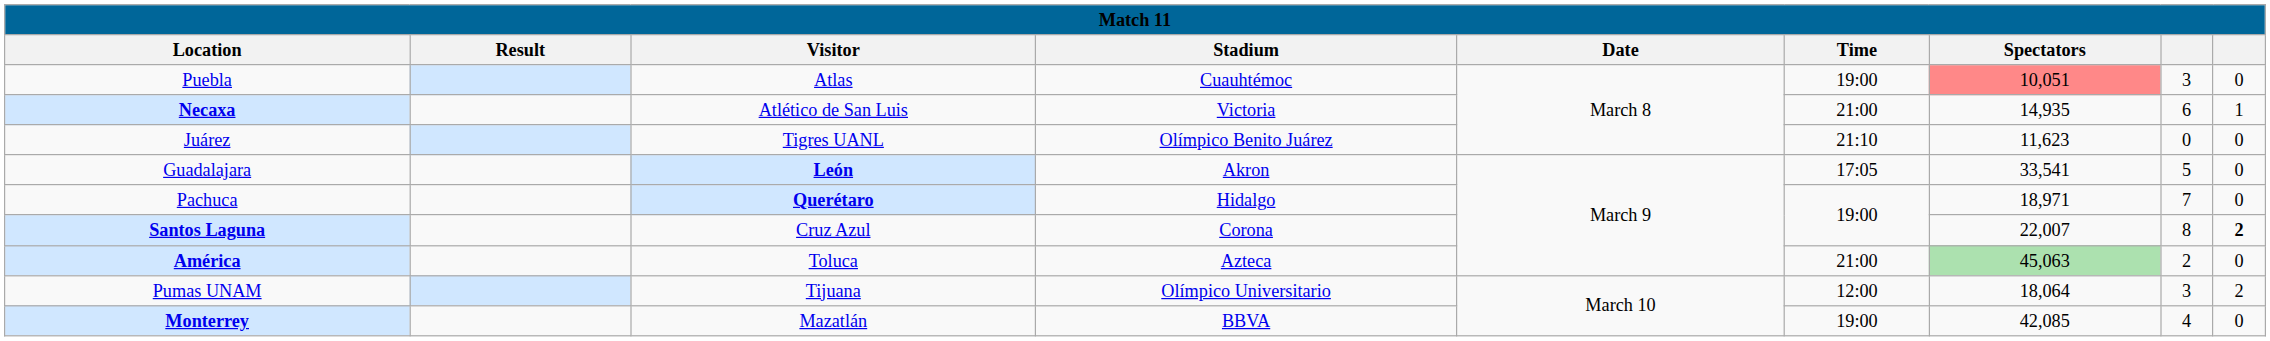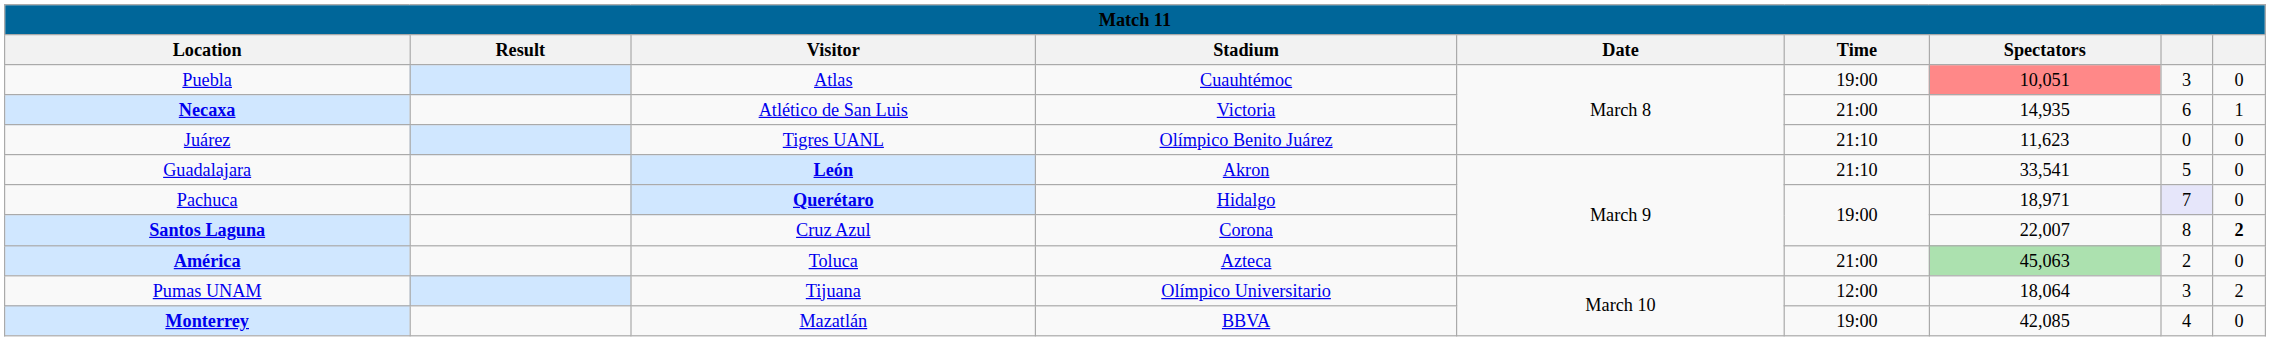Guadalajara | Time: 17:05 -> 21:10
Pachuca | column 8: no background -> lavender background
